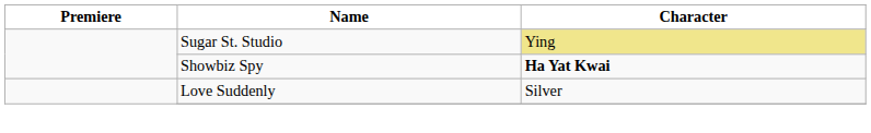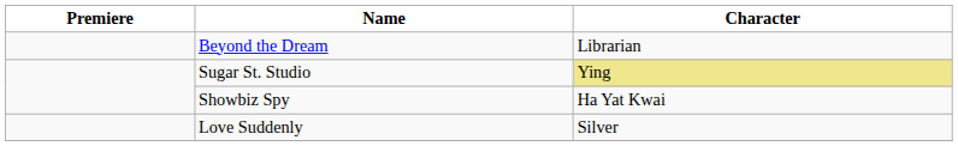+ row: Beyond the Dream | Librarian
Showbiz Spy | Character: bold -> normal
